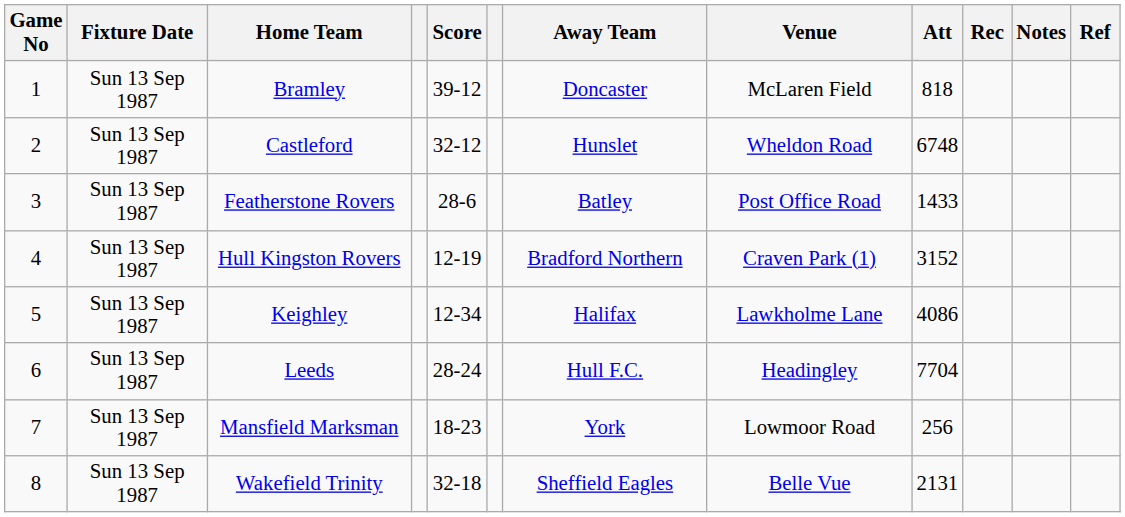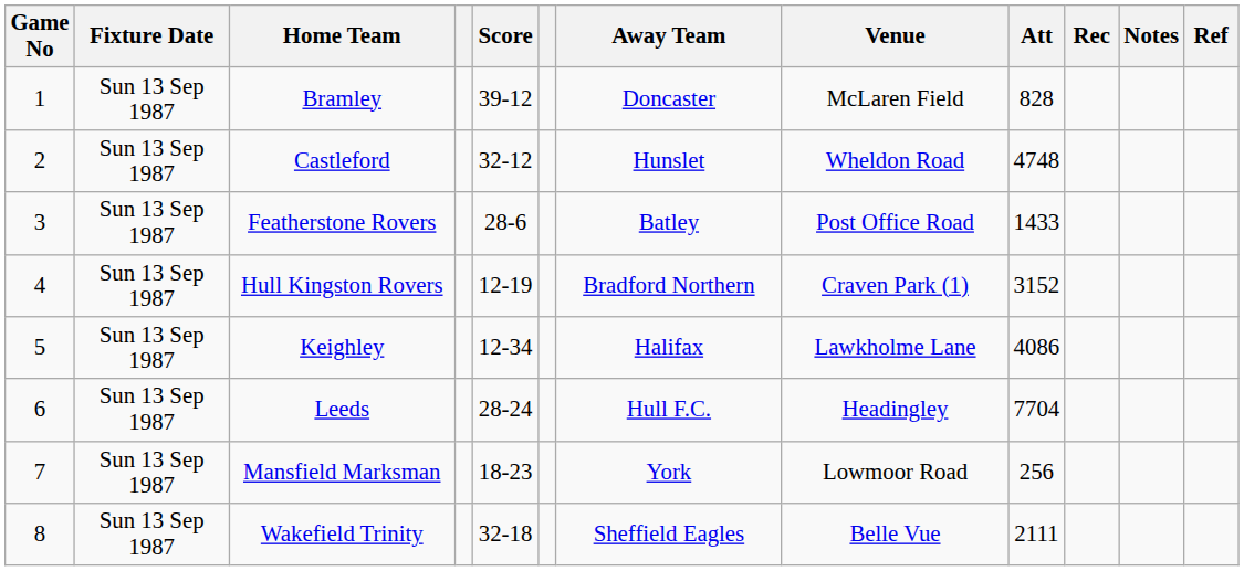Bramley | Att: 818 -> 828
Castleford | Att: 6748 -> 4748
Wakefield Trinity | Att: 2131 -> 2111
